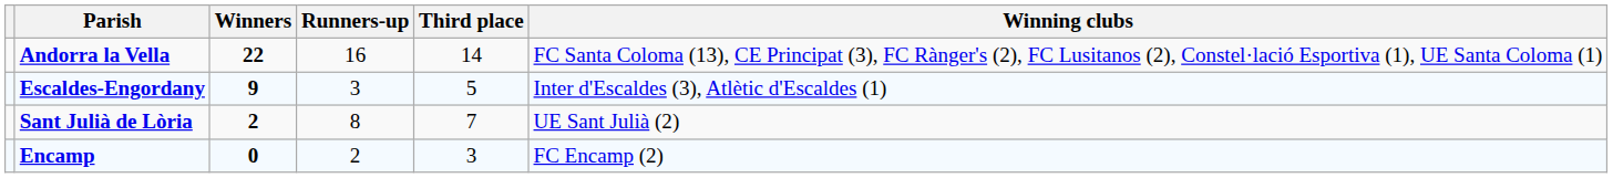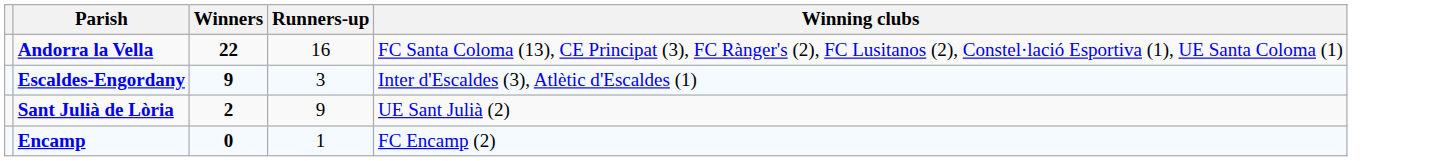- column: Third place | 14 | 5 | 7 | 3
Sant Julià de Lòria | Runners-up: 8 -> 9
Encamp | Runners-up: 2 -> 1
